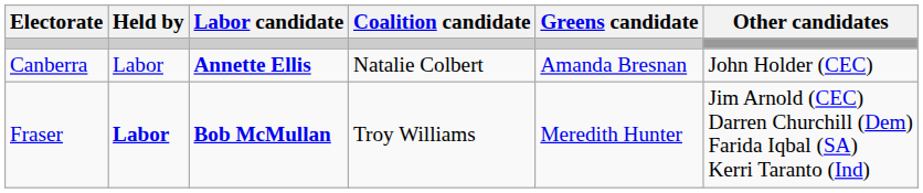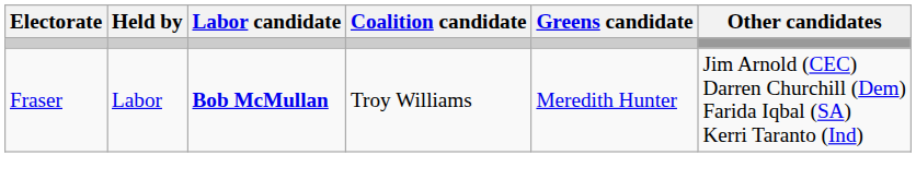- row: Canberra | Labor | Annette Ellis | Natalie Colbert | Amanda Bresnan | John Holder (CEC)
Fraser | Held by: bold -> normal
